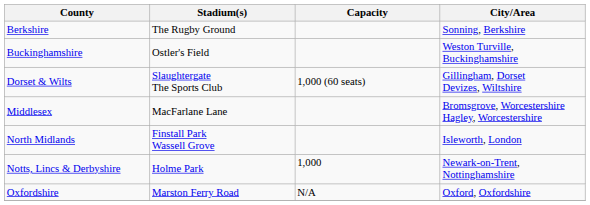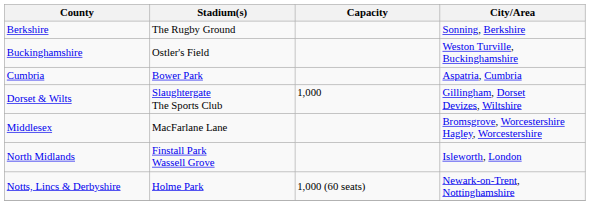+ row: Cumbria | Bower Park | Aspatria, Cumbria
Dorset & Wilts | Capacity: 1,000 (60 seats) -> 1,000
Notts, Lincs & Derbyshire | Capacity: 1,000 -> 1,000 (60 seats)
- row: Oxfordshire | Marston Ferry Road | N/A | Oxford, Oxfordshire
